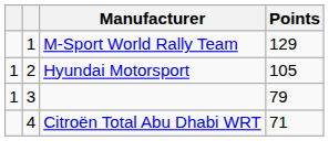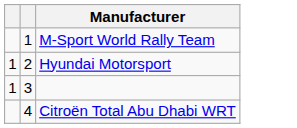- column: Points | 129 | 105 | 79 | 71
